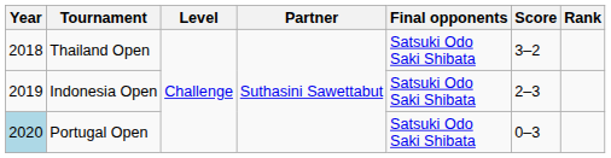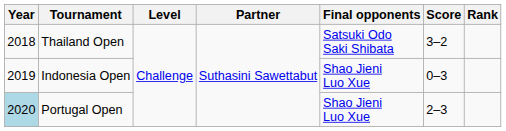Indonesia Open | Final opponents: Satsuki Odo Saki Shibata -> Shao Jieni Luo Xue
Indonesia Open | Score: 2–3 -> 0–3
Portugal Open | Final opponents: Satsuki Odo Saki Shibata -> Shao Jieni Luo Xue
Portugal Open | Score: 0–3 -> 2–3
